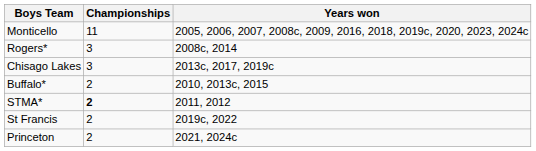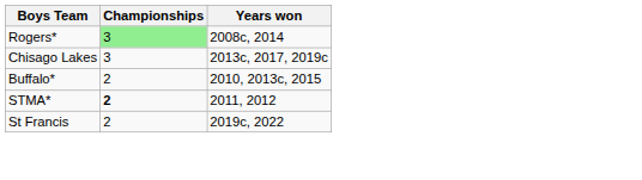- row: Monticello | 11 | 2005, 2006, 2007, 2008c, 2009, 2016, 2018, 2019c, 2020, 2023, 2024c
Rogers* | Championships: no background -> lightgreen background
- row: Princeton | 2 | 2021, 2024c
